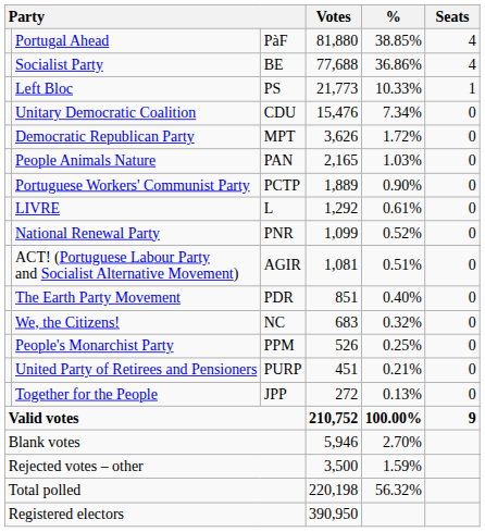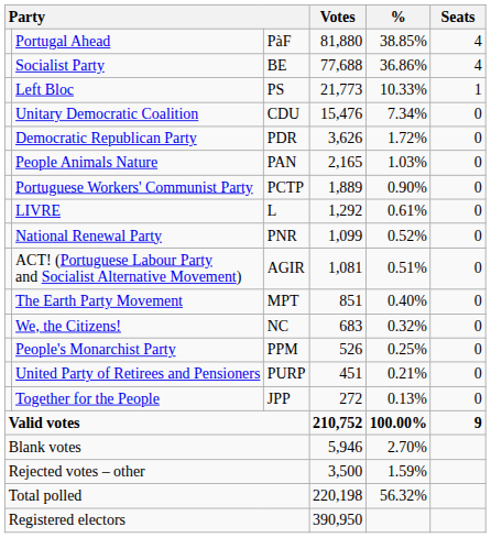Democratic Republican Party | column 3: MPT -> PDR
The Earth Party Movement | column 3: PDR -> MPT
